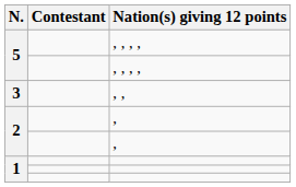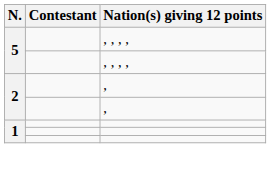- row: 3 | , ,
